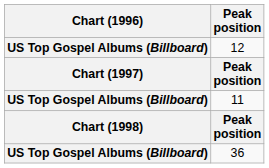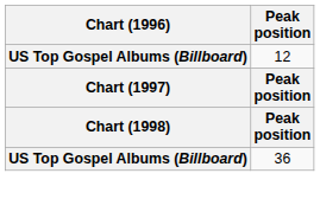- row: US Top Gospel Albums (Billboard) | 11
